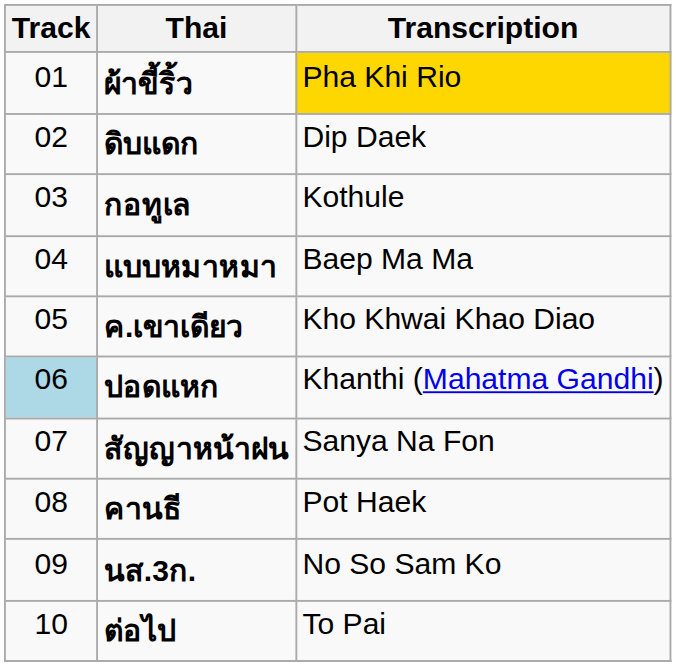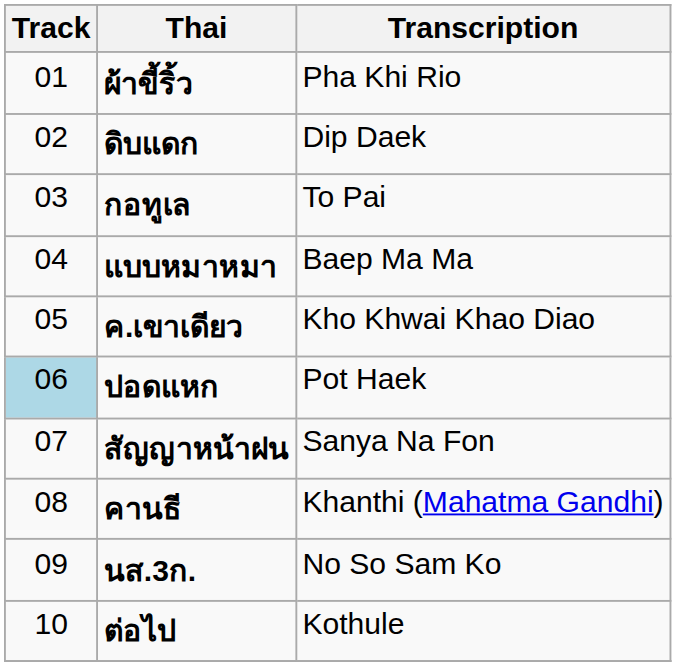ผ้าขี้ริ้ว | Transcription: gold background -> no background
กอทูเล | Transcription: Kothule -> To Pai
ปอดแหก | Transcription: Khanthi (Mahatma Gandhi) -> Pot Haek
คานธี | Transcription: Pot Haek -> Khanthi (Mahatma Gandhi)
ต่อไป | Transcription: To Pai -> Kothule
